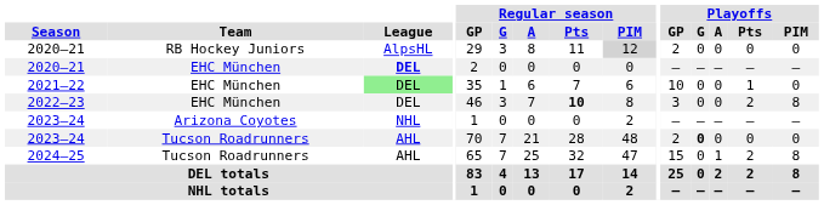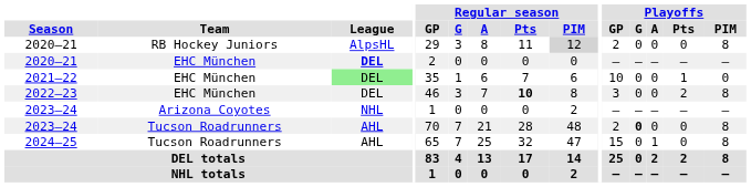2020–21 / RB Hockey Juniors | Playoffs / PIM: 0 -> 8
2023–24 / Tucson Roadrunners | Playoffs / PIM: 0 -> 8
2024–25 | Playoffs / Pts: 2 -> 0
